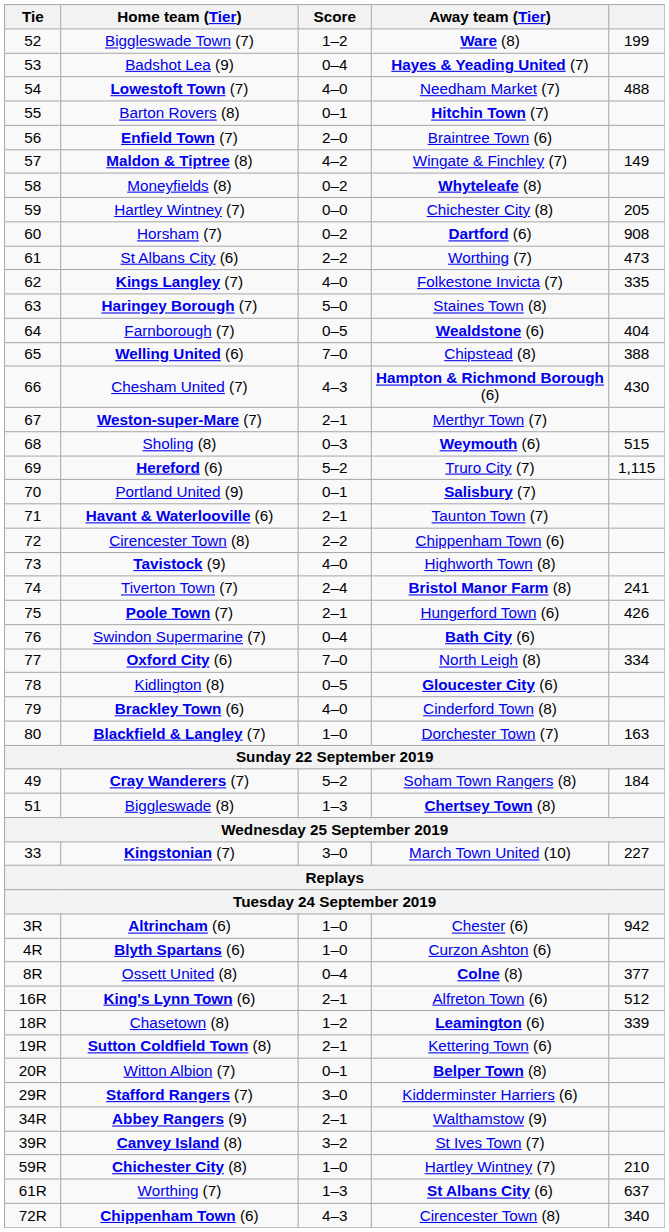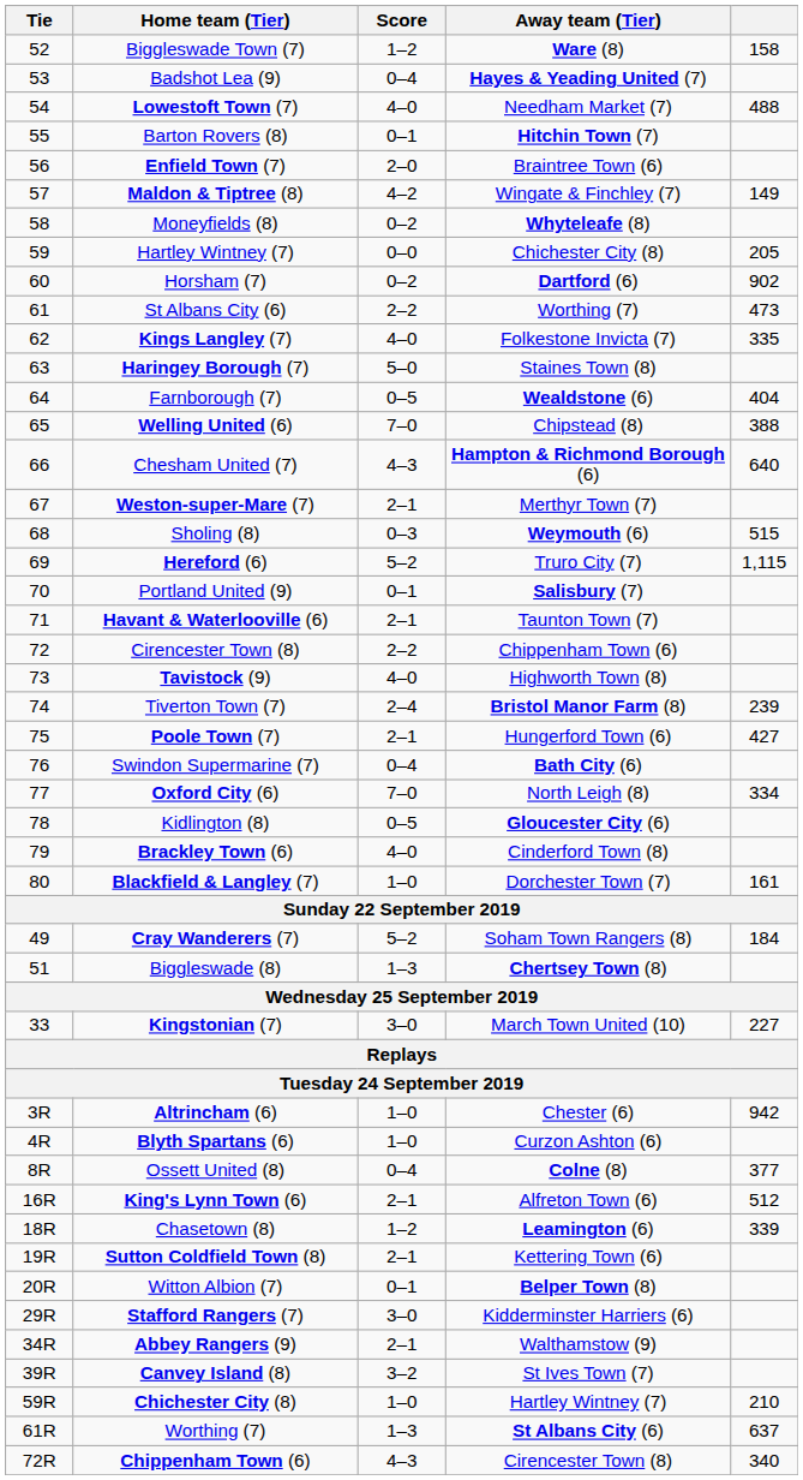Biggleswade Town (7) | column 5: 199 -> 158
Horsham (7) | column 5: 908 -> 902
Chesham United (7) | column 5: 430 -> 640
Tiverton Town (7) | column 5: 241 -> 239
Poole Town (7) | column 5: 426 -> 427
Blackfield & Langley (7) | column 5: 163 -> 161
